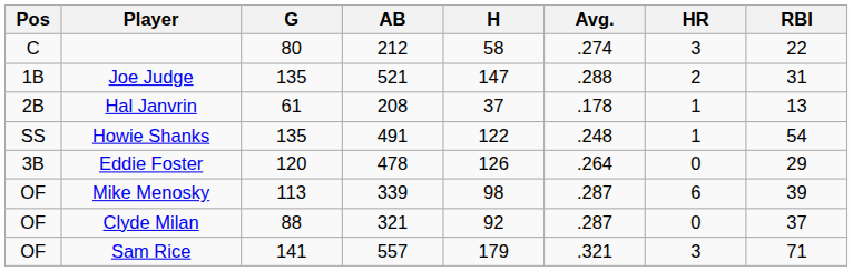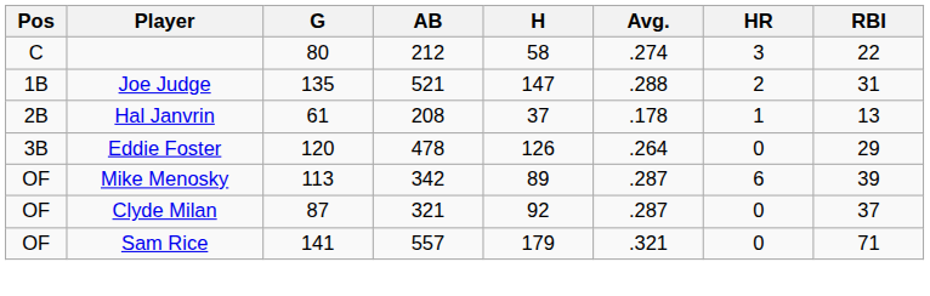- row: SS | Howie Shanks | 135 | 491 | 122 | .248 | 1 | 54
Mike Menosky | AB: 339 -> 342
Mike Menosky | H: 98 -> 89
Clyde Milan | G: 88 -> 87
Sam Rice | HR: 3 -> 0
